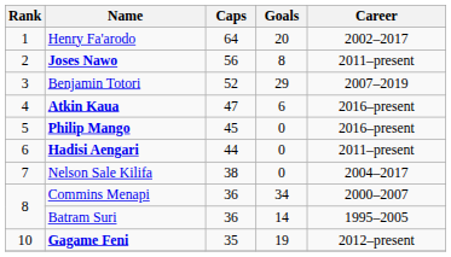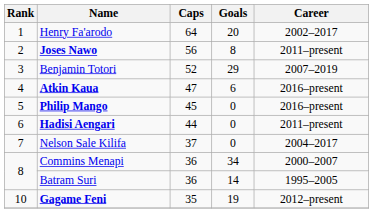Nelson Sale Kilifa | Caps: 38 -> 37
